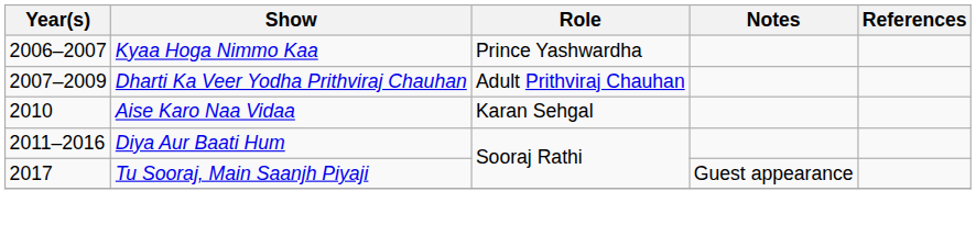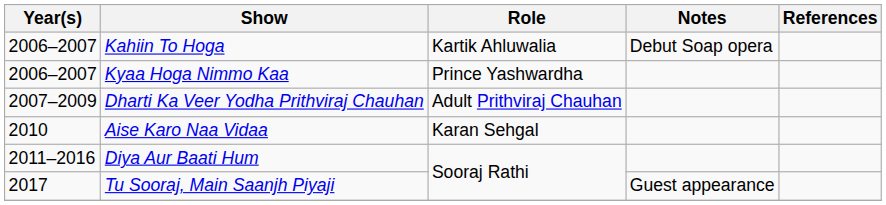+ row: 2006–2007 | Kahiin To Hoga | Kartik Ahluwalia | Debut Soap opera
